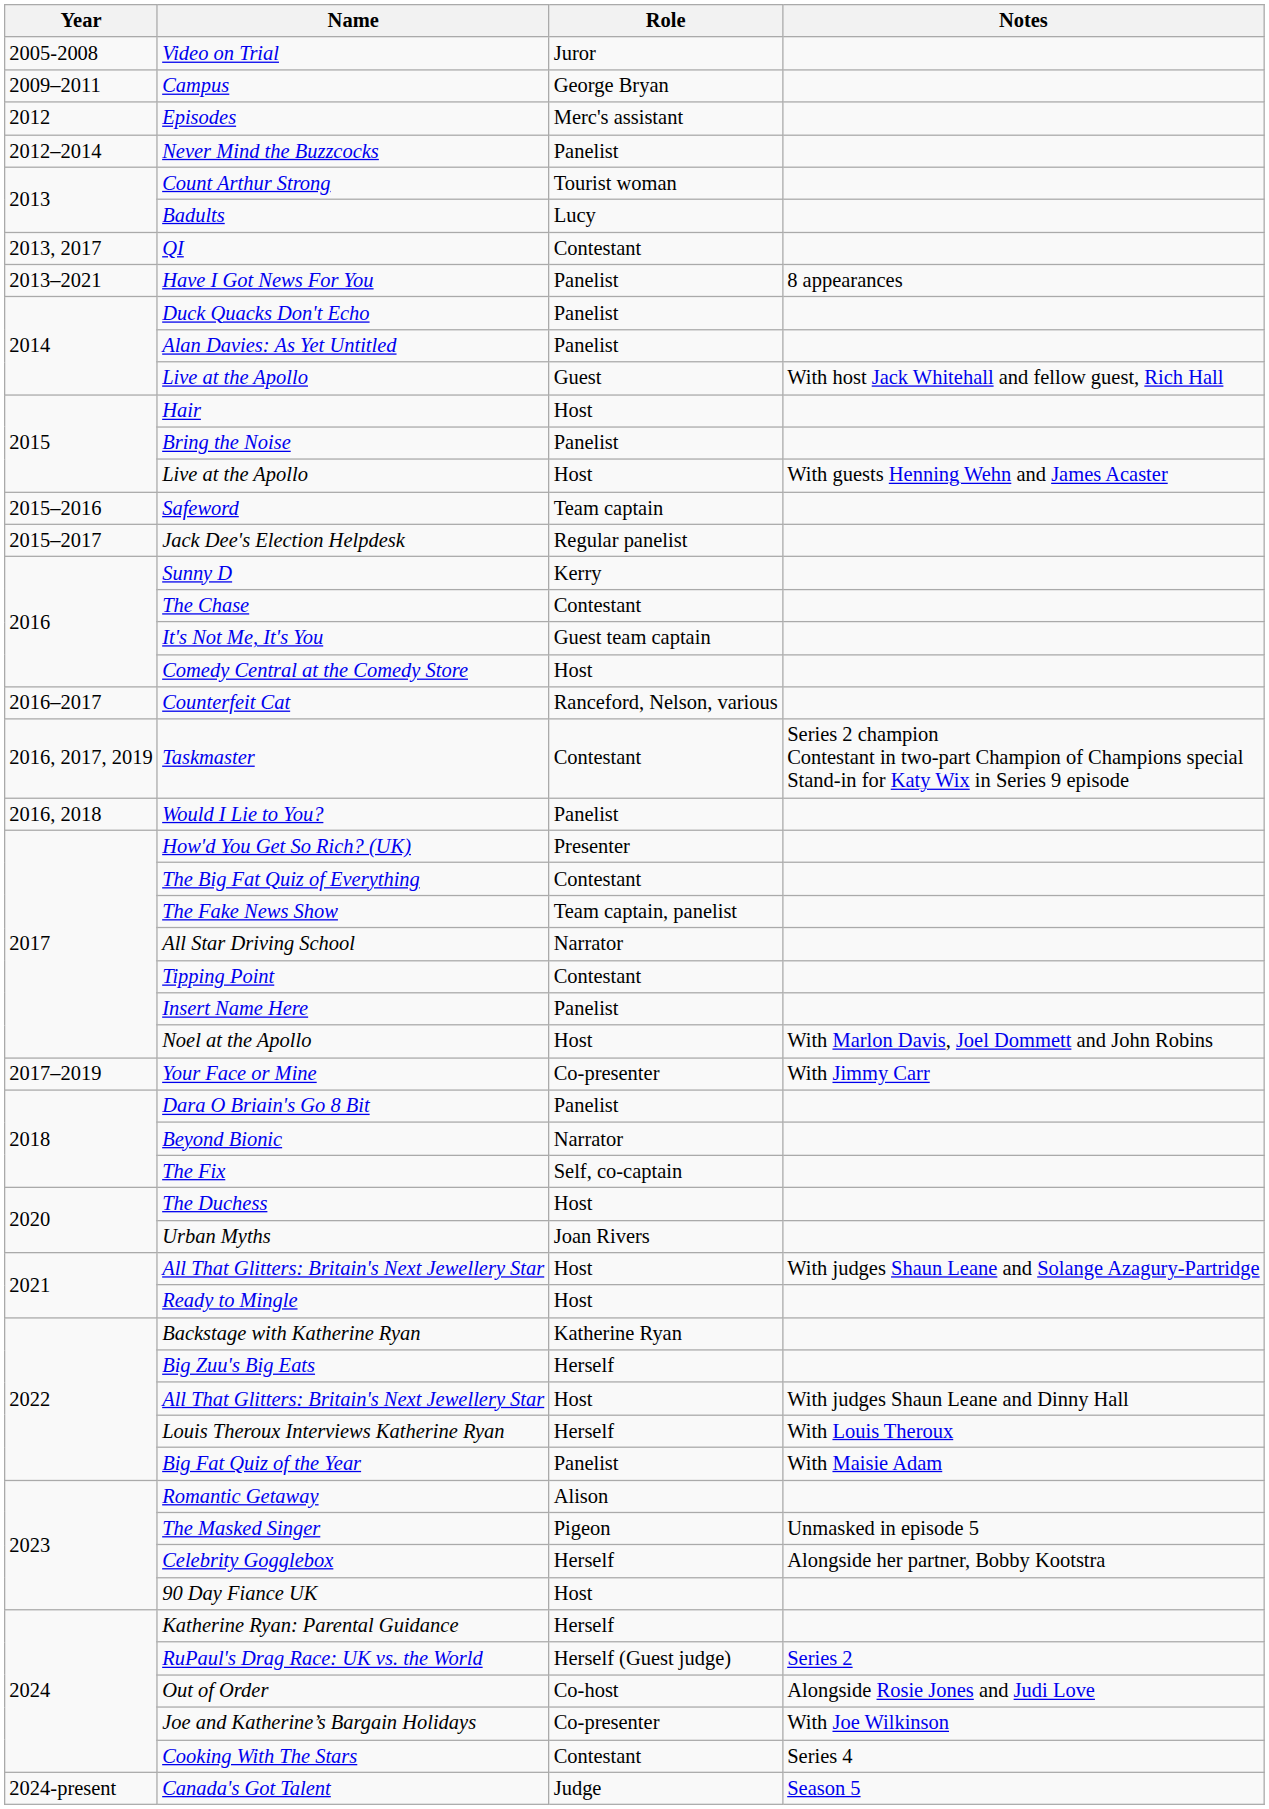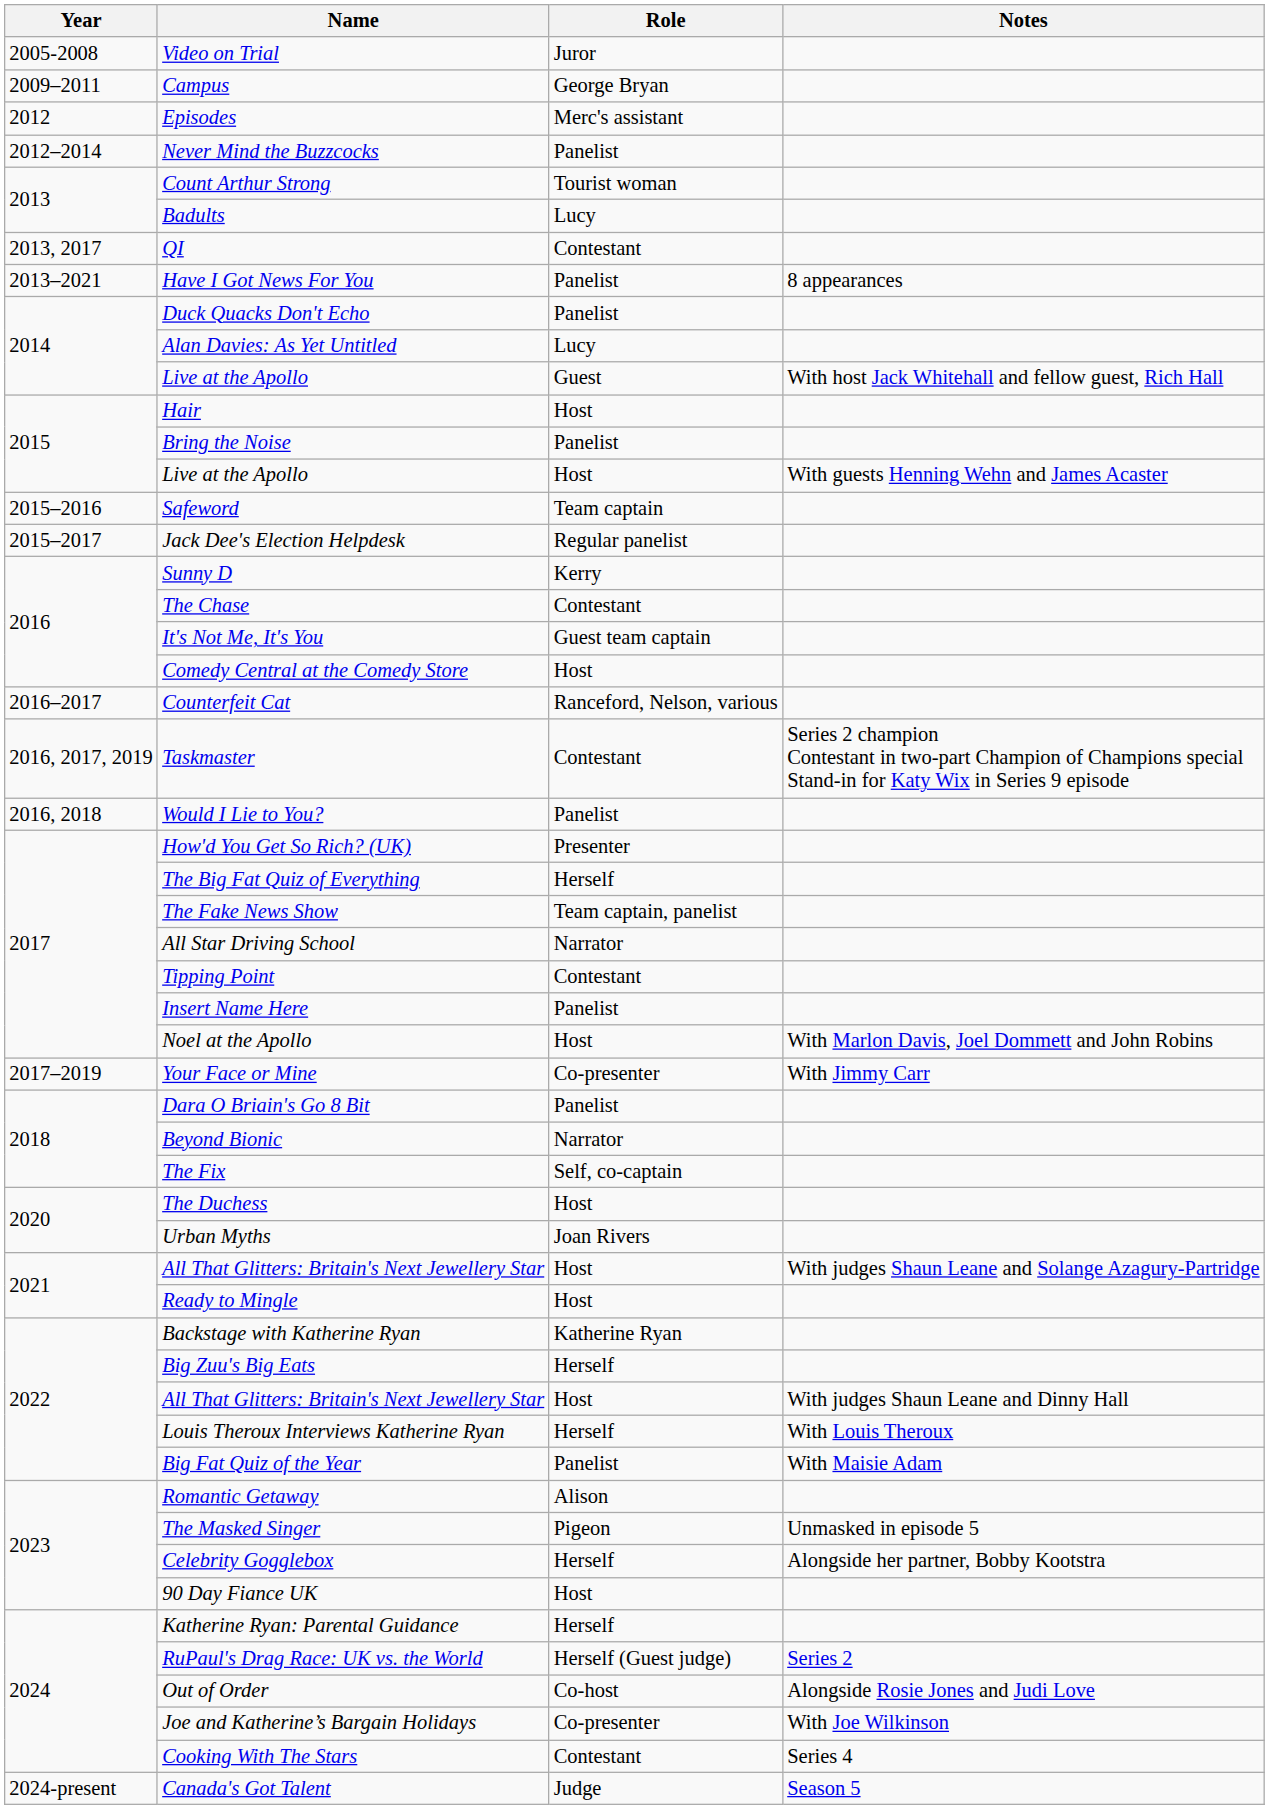Alan Davies: As Yet Untitled | Role: Panelist -> Lucy
The Big Fat Quiz of Everything | Role: Contestant -> Herself
